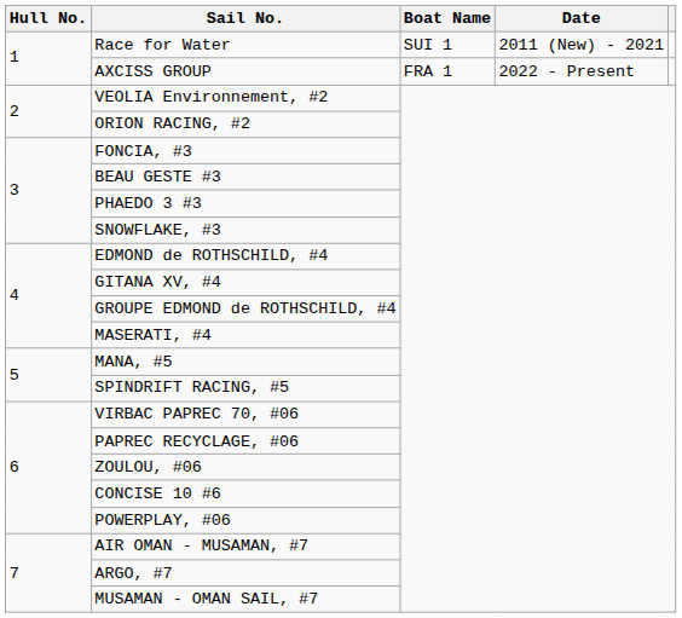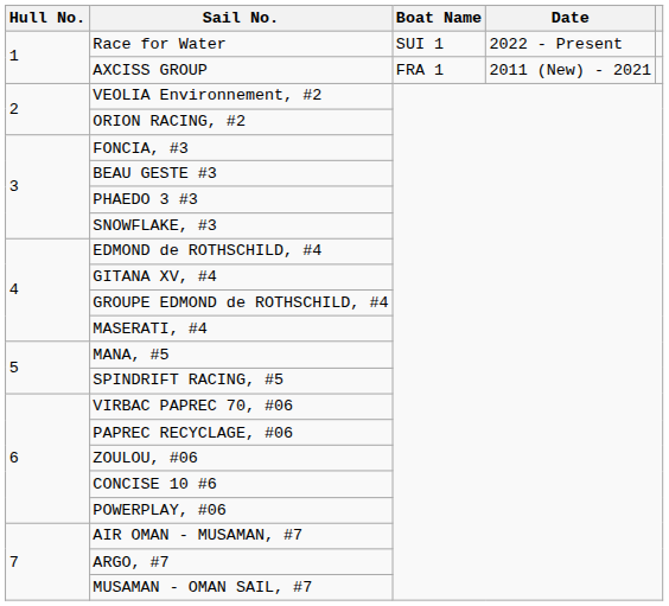Race for Water | Date: 2011 (New) - 2021 -> 2022 - Present
AXCISS GROUP | Date: 2022 - Present -> 2011 (New) - 2021
